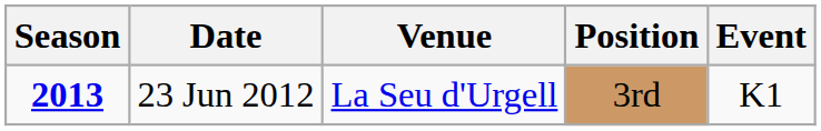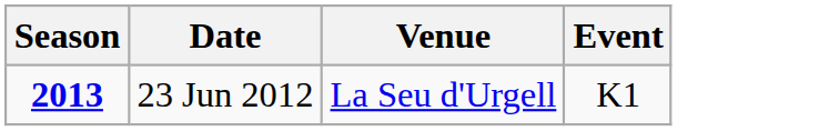- column: Position | 3rd
